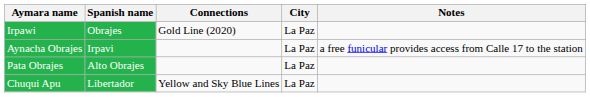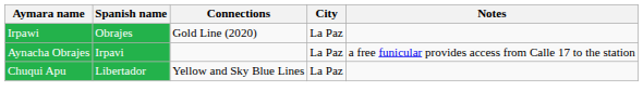- row: Pata Obrajes | Alto Obrajes | La Paz
